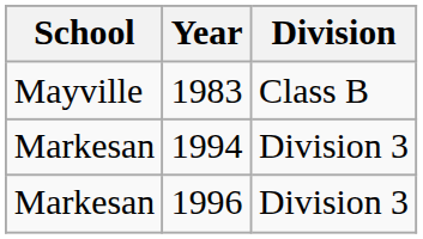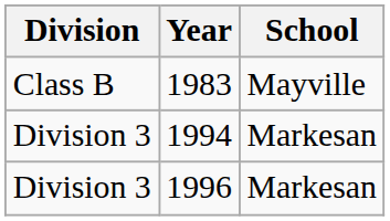columns swapped: School <-> Division
